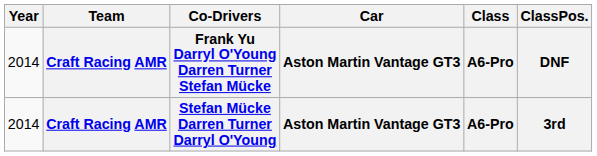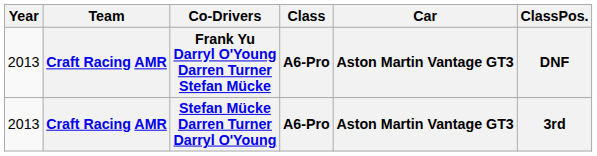columns swapped: Car <-> Class
Frank Yu Darryl O'Young Darren Turner Stefan Mücke | Year: 2014 -> 2013
Stefan Mücke Darren Turner Darryl O'Young | Year: 2014 -> 2013
